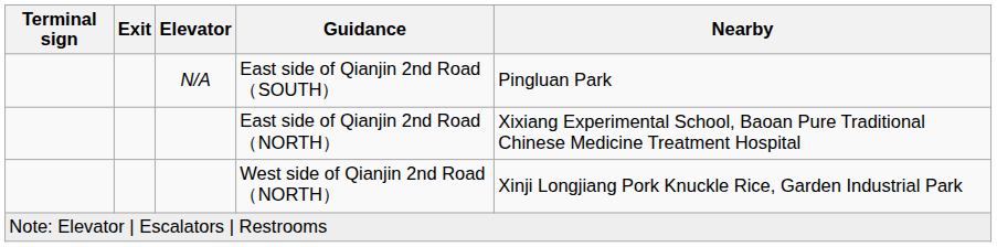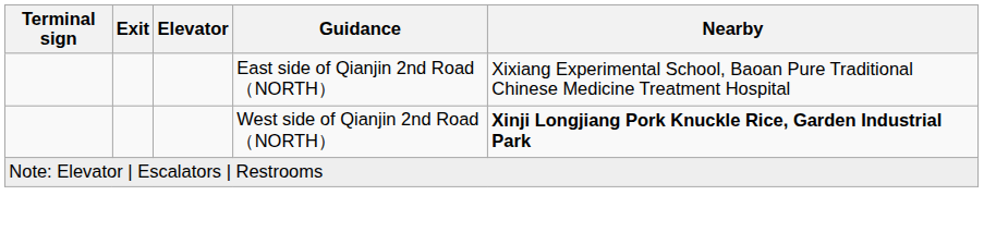- row: N/A | East side of Qianjin 2nd Road（SOUTH） | Pingluan Park
West side of Qianjin 2nd Road（NORTH） | Nearby: normal -> bold
